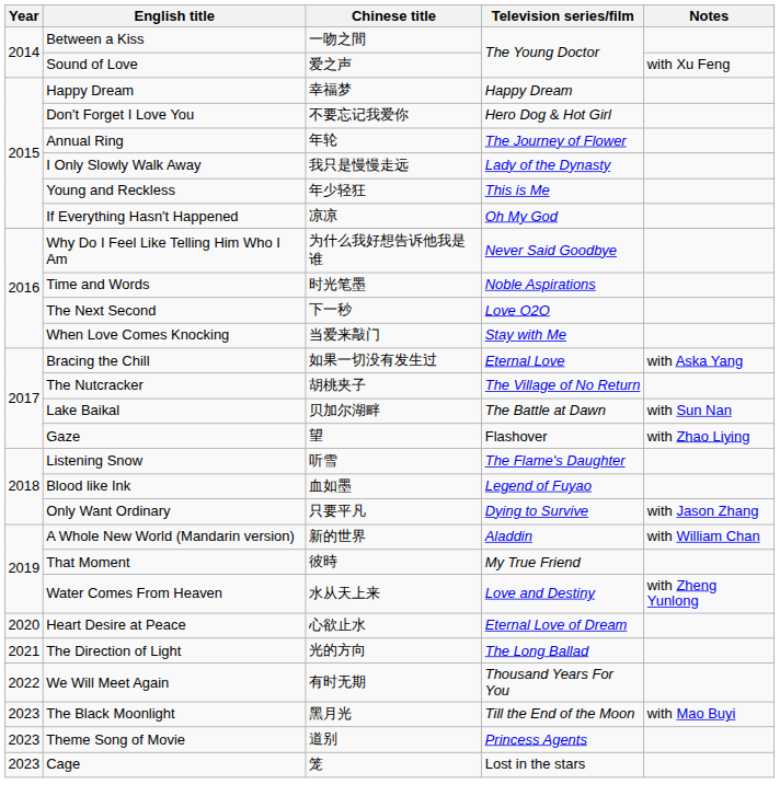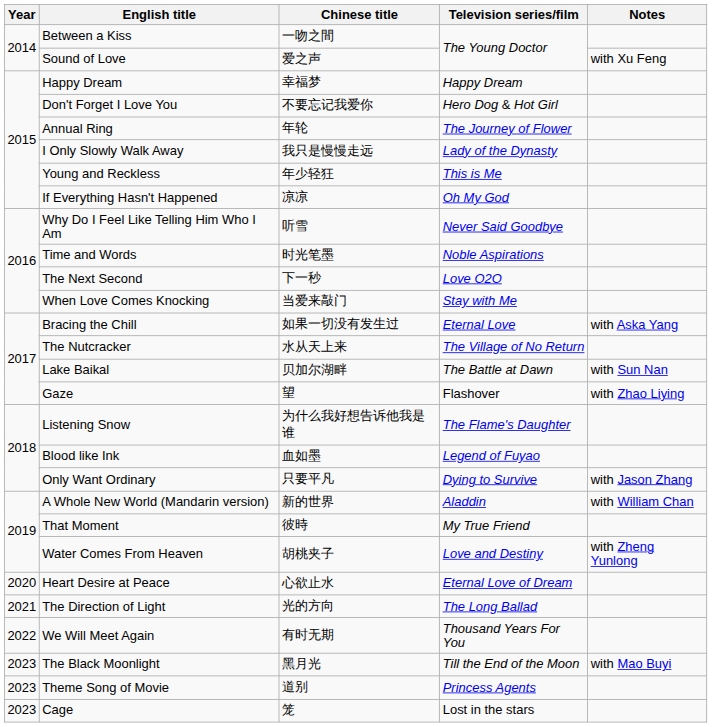Why Do I Feel Like Telling Him Who I Am | Chinese title: 为什么我好想告诉他我是谁 -> 听雪
The Nutcracker | Chinese title: 胡桃夹子 -> 水从天上来
Listening Snow | Chinese title: 听雪 -> 为什么我好想告诉他我是谁
Water Comes From Heaven | Chinese title: 水从天上来 -> 胡桃夹子
